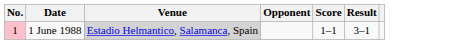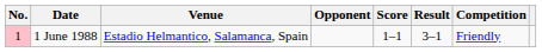+ column: Competition | Friendly
1 June 1988 | Venue: lightgrey background -> no background
